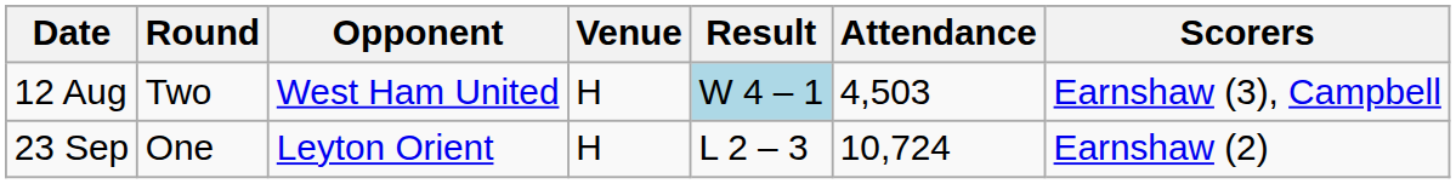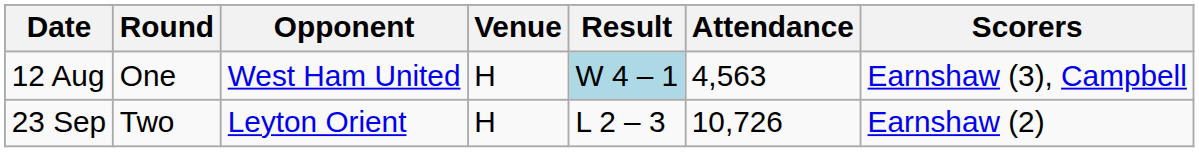12 Aug | Round: Two -> One
12 Aug | Attendance: 4,503 -> 4,563
23 Sep | Round: One -> Two
23 Sep | Attendance: 10,724 -> 10,726
